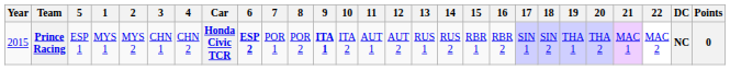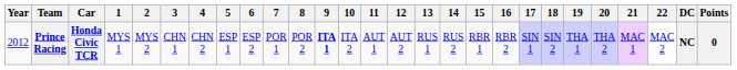columns swapped: Car <-> 5
Prince Racing | Year: 2015 -> 2012
Prince Racing | 6: bold -> normal
